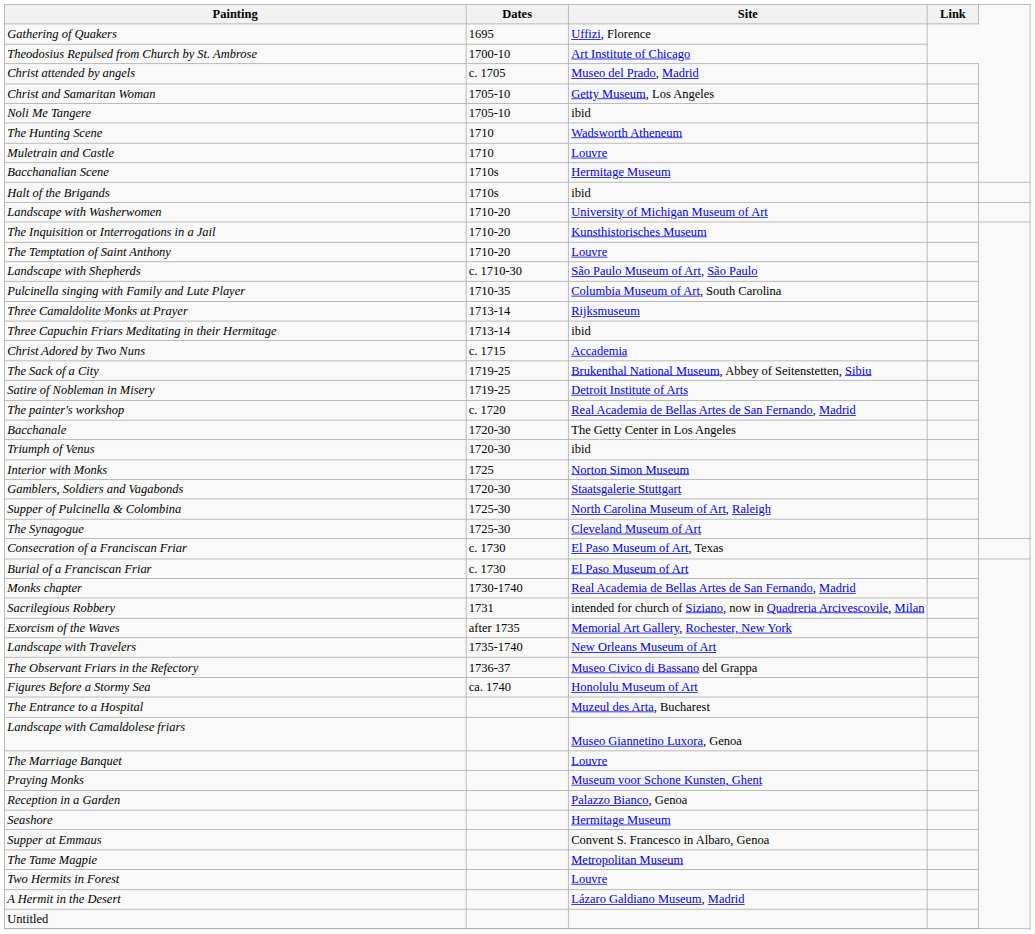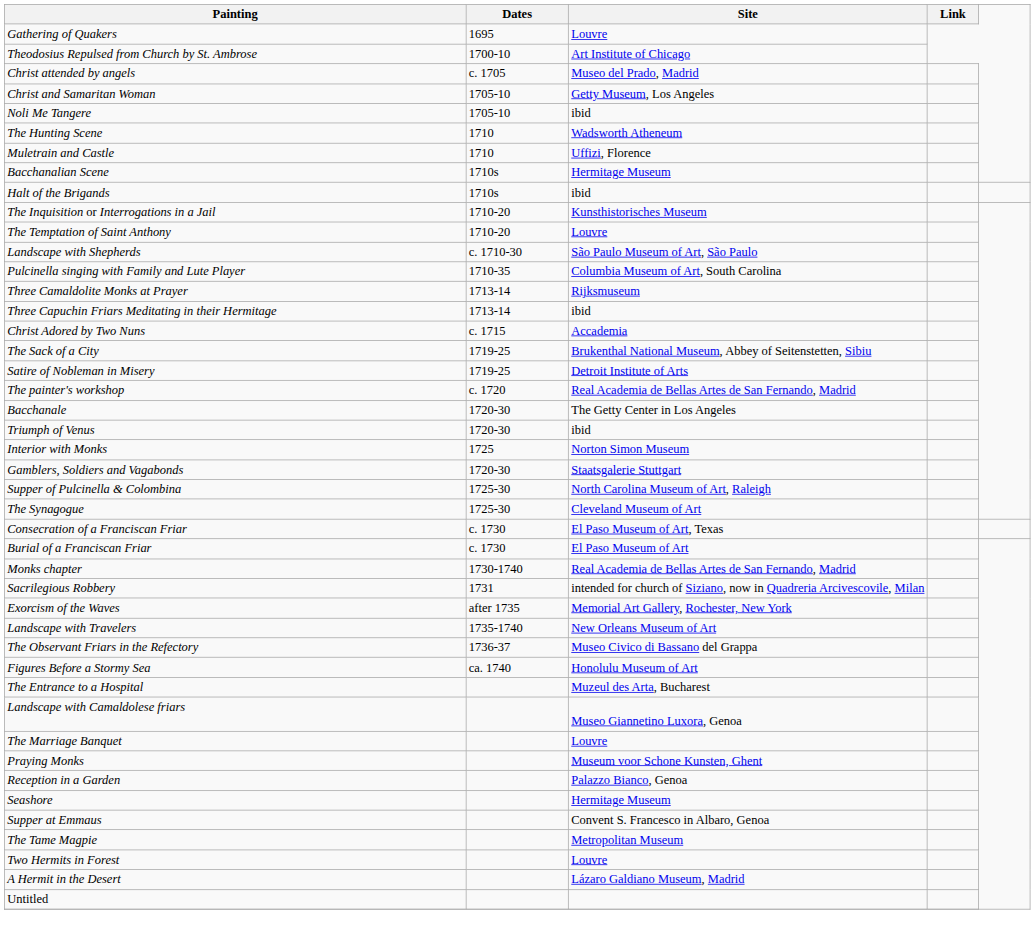Gathering of Quakers | Site: Uffizi, Florence -> Louvre
Muletrain and Castle | Site: Louvre -> Uffizi, Florence
- row: Landscape with Washerwomen | 1710-20 | University of Michigan Museum of Art
